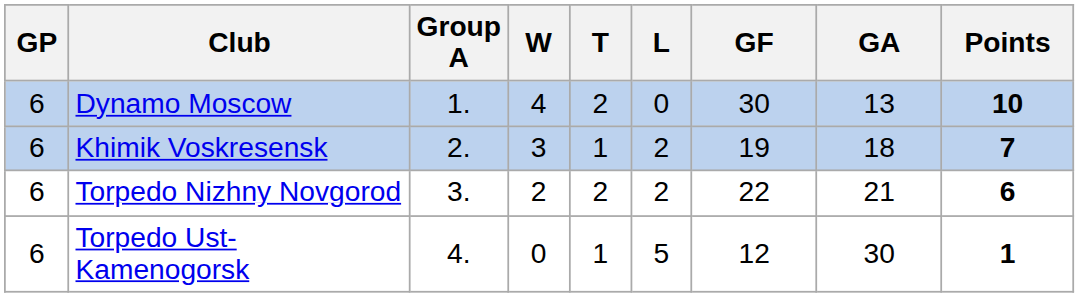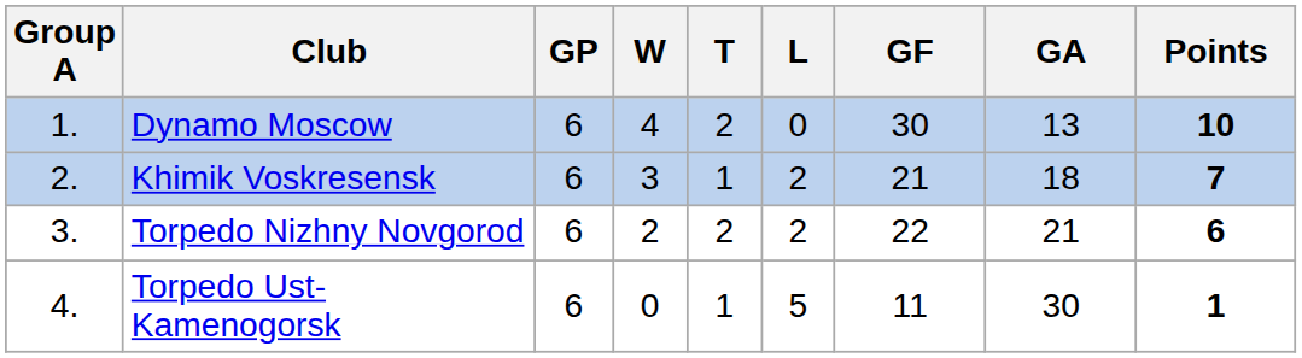columns swapped: Group A <-> GP
Khimik Voskresensk | GF: 19 -> 21
Torpedo Ust-Kamenogorsk | GF: 12 -> 11
